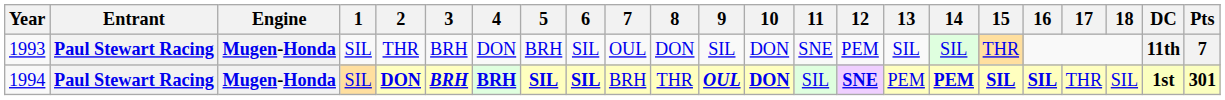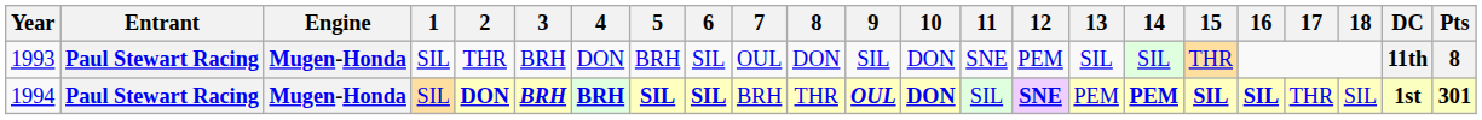1993 | Pts: 7 -> 8
